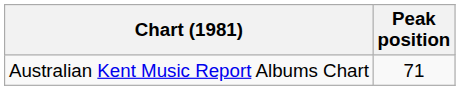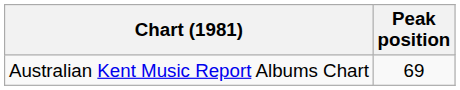Australian Kent Music Report Albums Chart | Peak position: 71 -> 69
